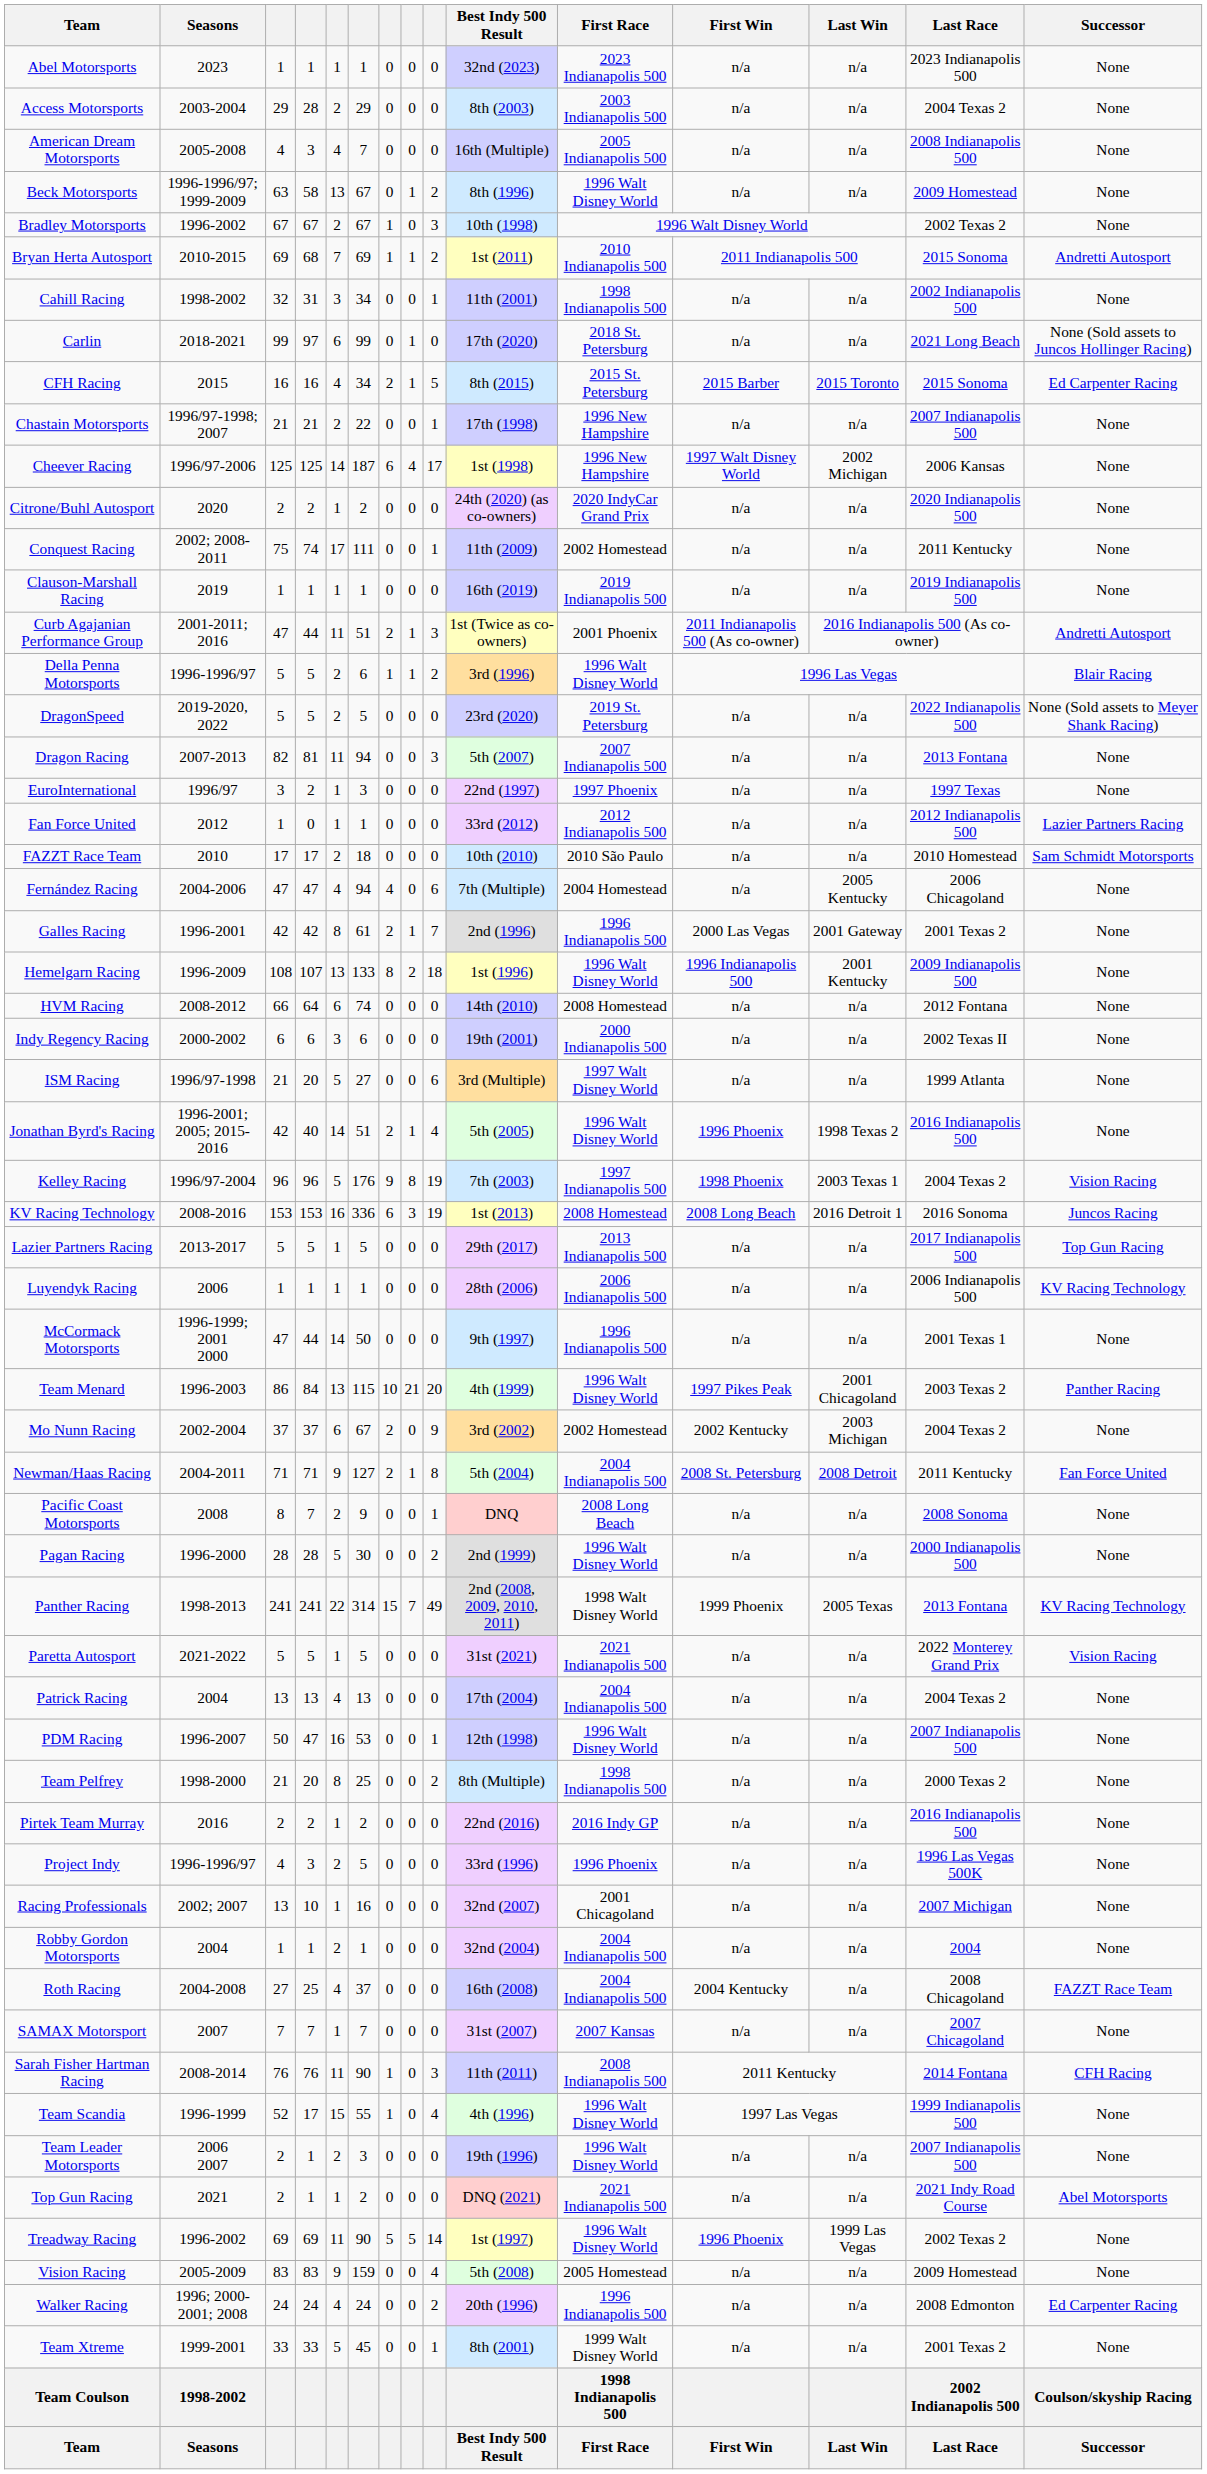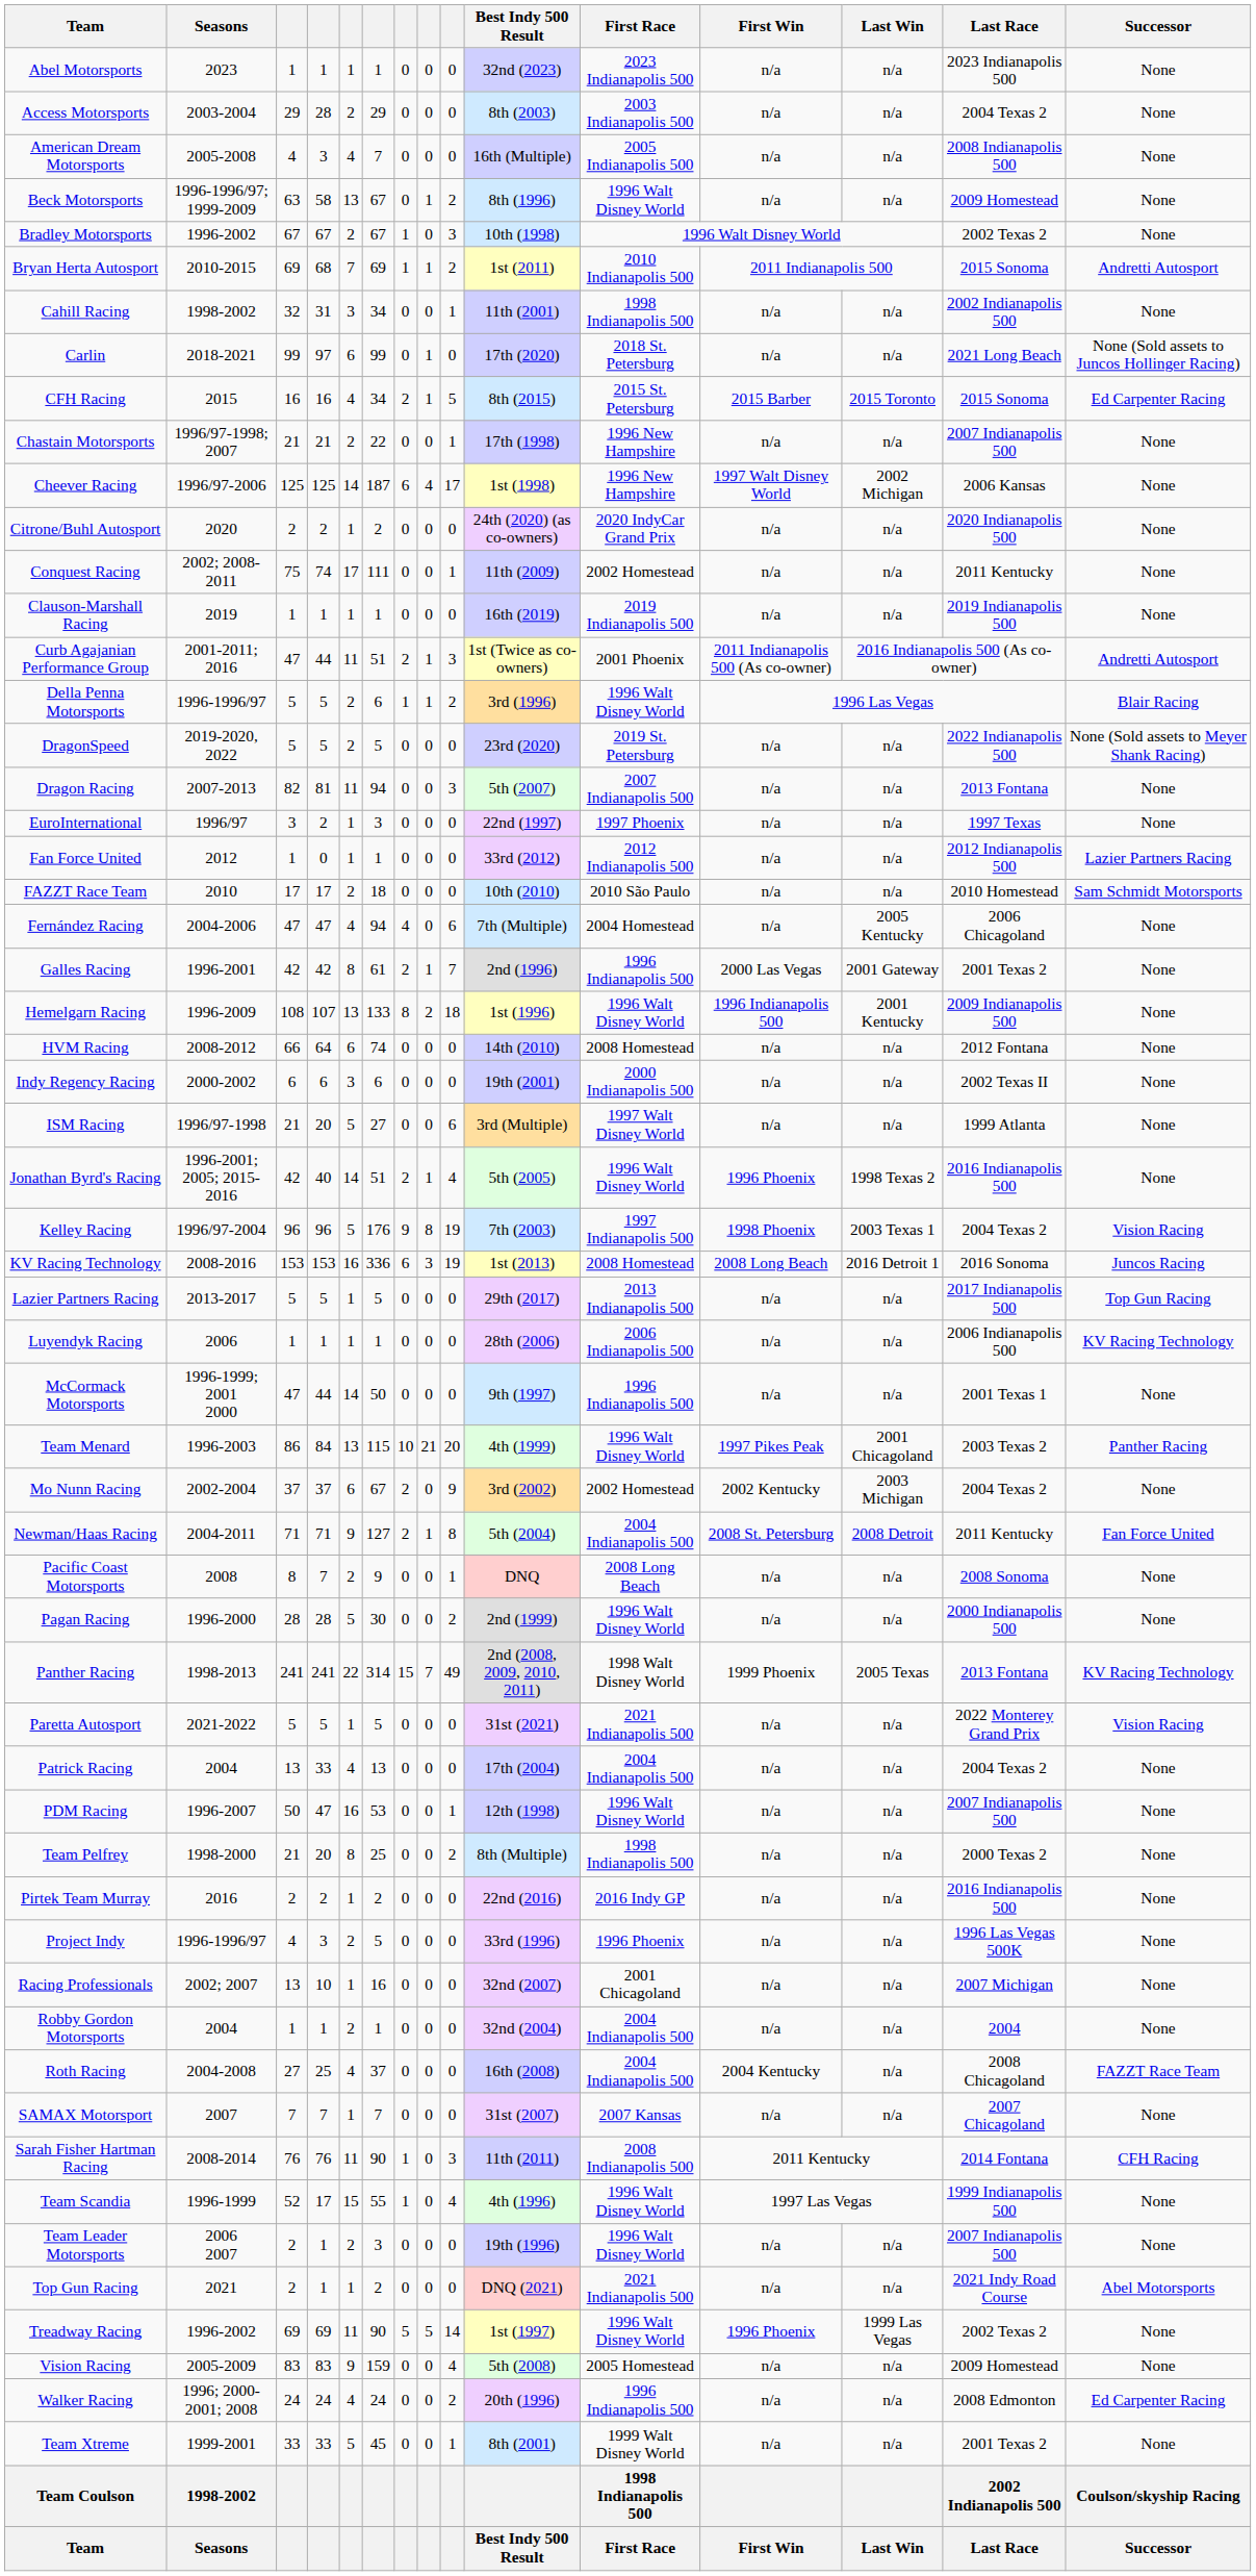Patrick Racing | column 4: 13 -> 33
